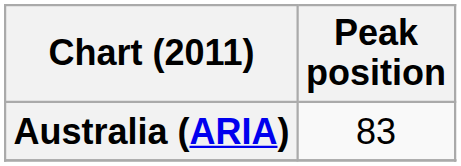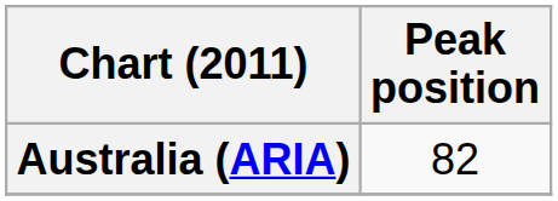Australia (ARIA) | Peak position: 83 -> 82
